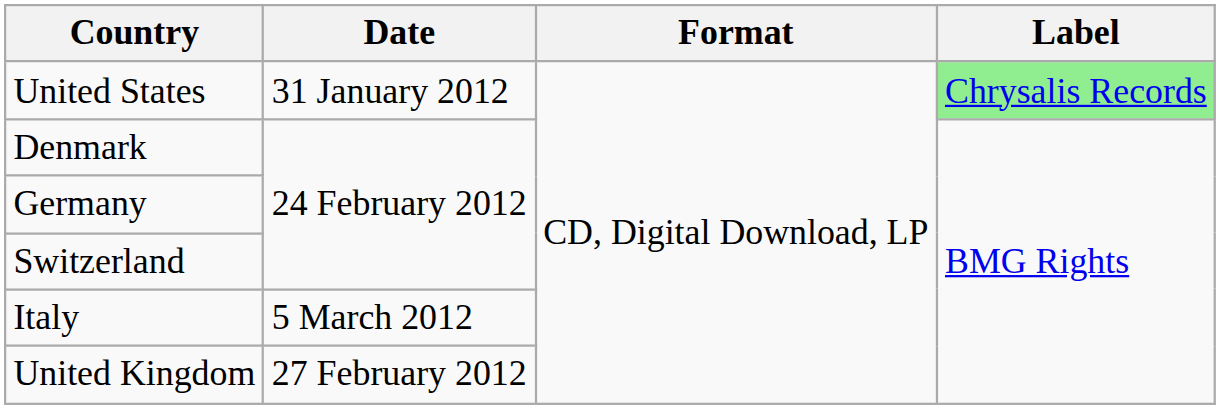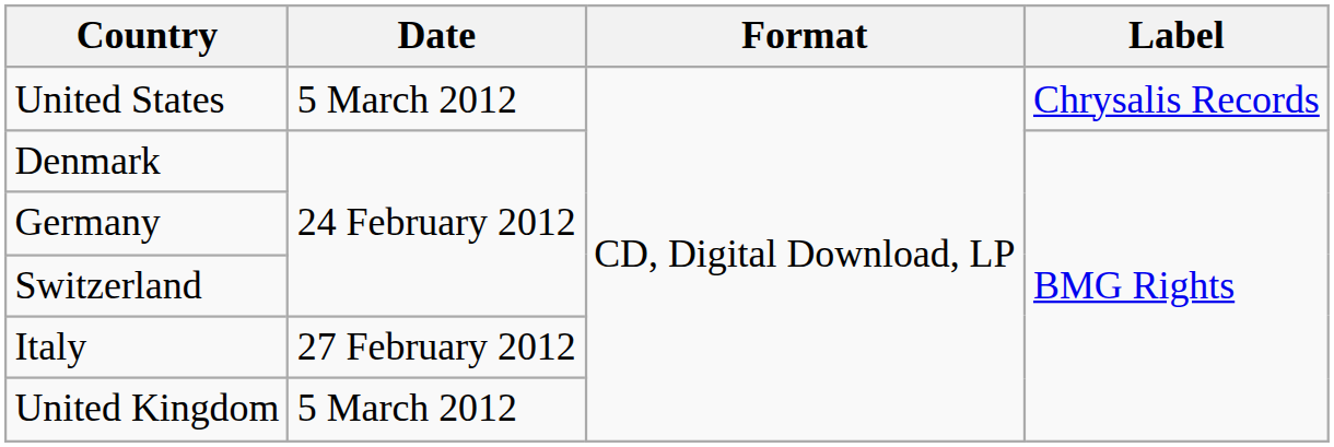United States | Date: 31 January 2012 -> 5 March 2012
United States | Label: lightgreen background -> no background
Italy | Date: 5 March 2012 -> 27 February 2012
United Kingdom | Date: 27 February 2012 -> 5 March 2012
